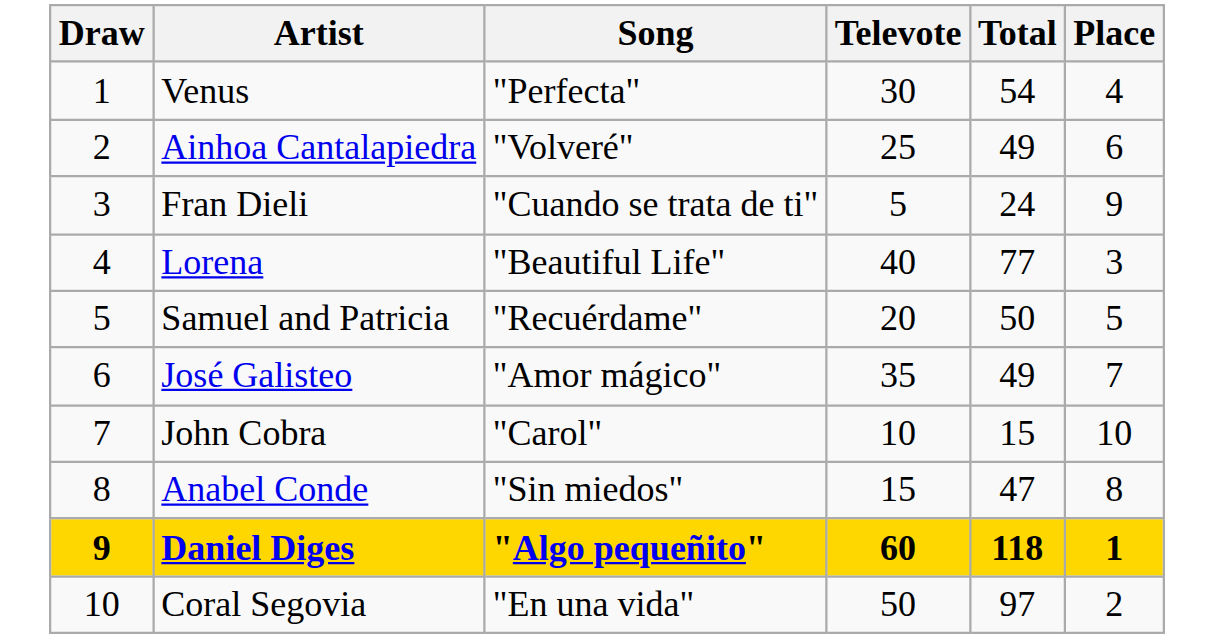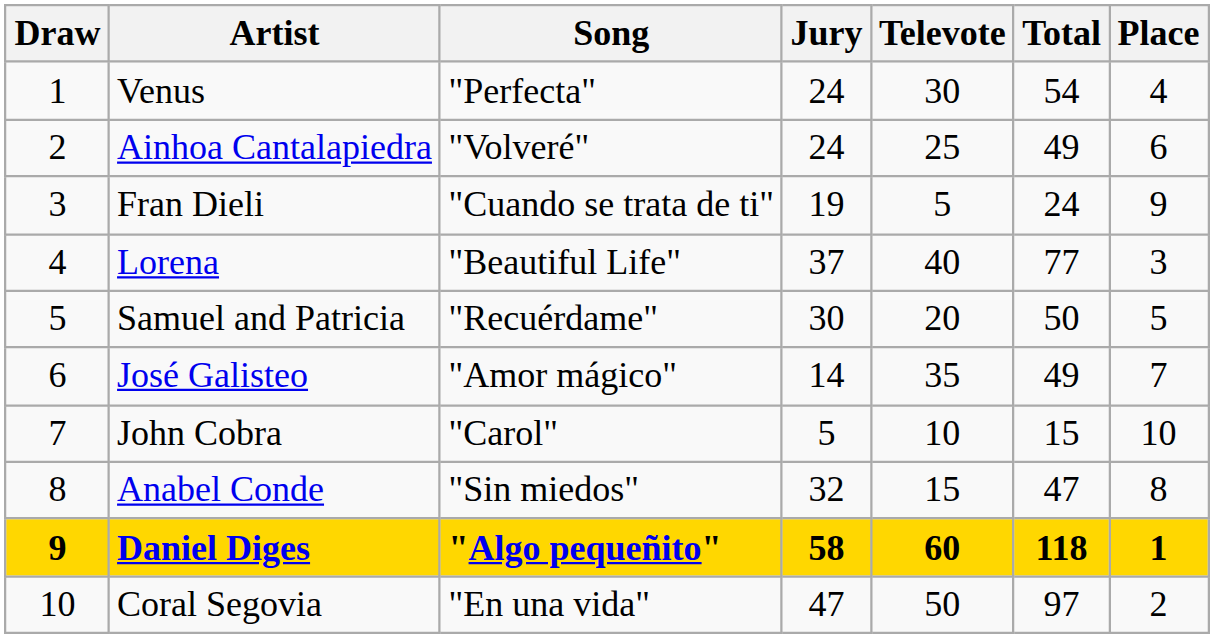+ column: Jury | 24 | 24 | 19 | 37 | 30 | 14 | 5 | 32 | 58 | 47
